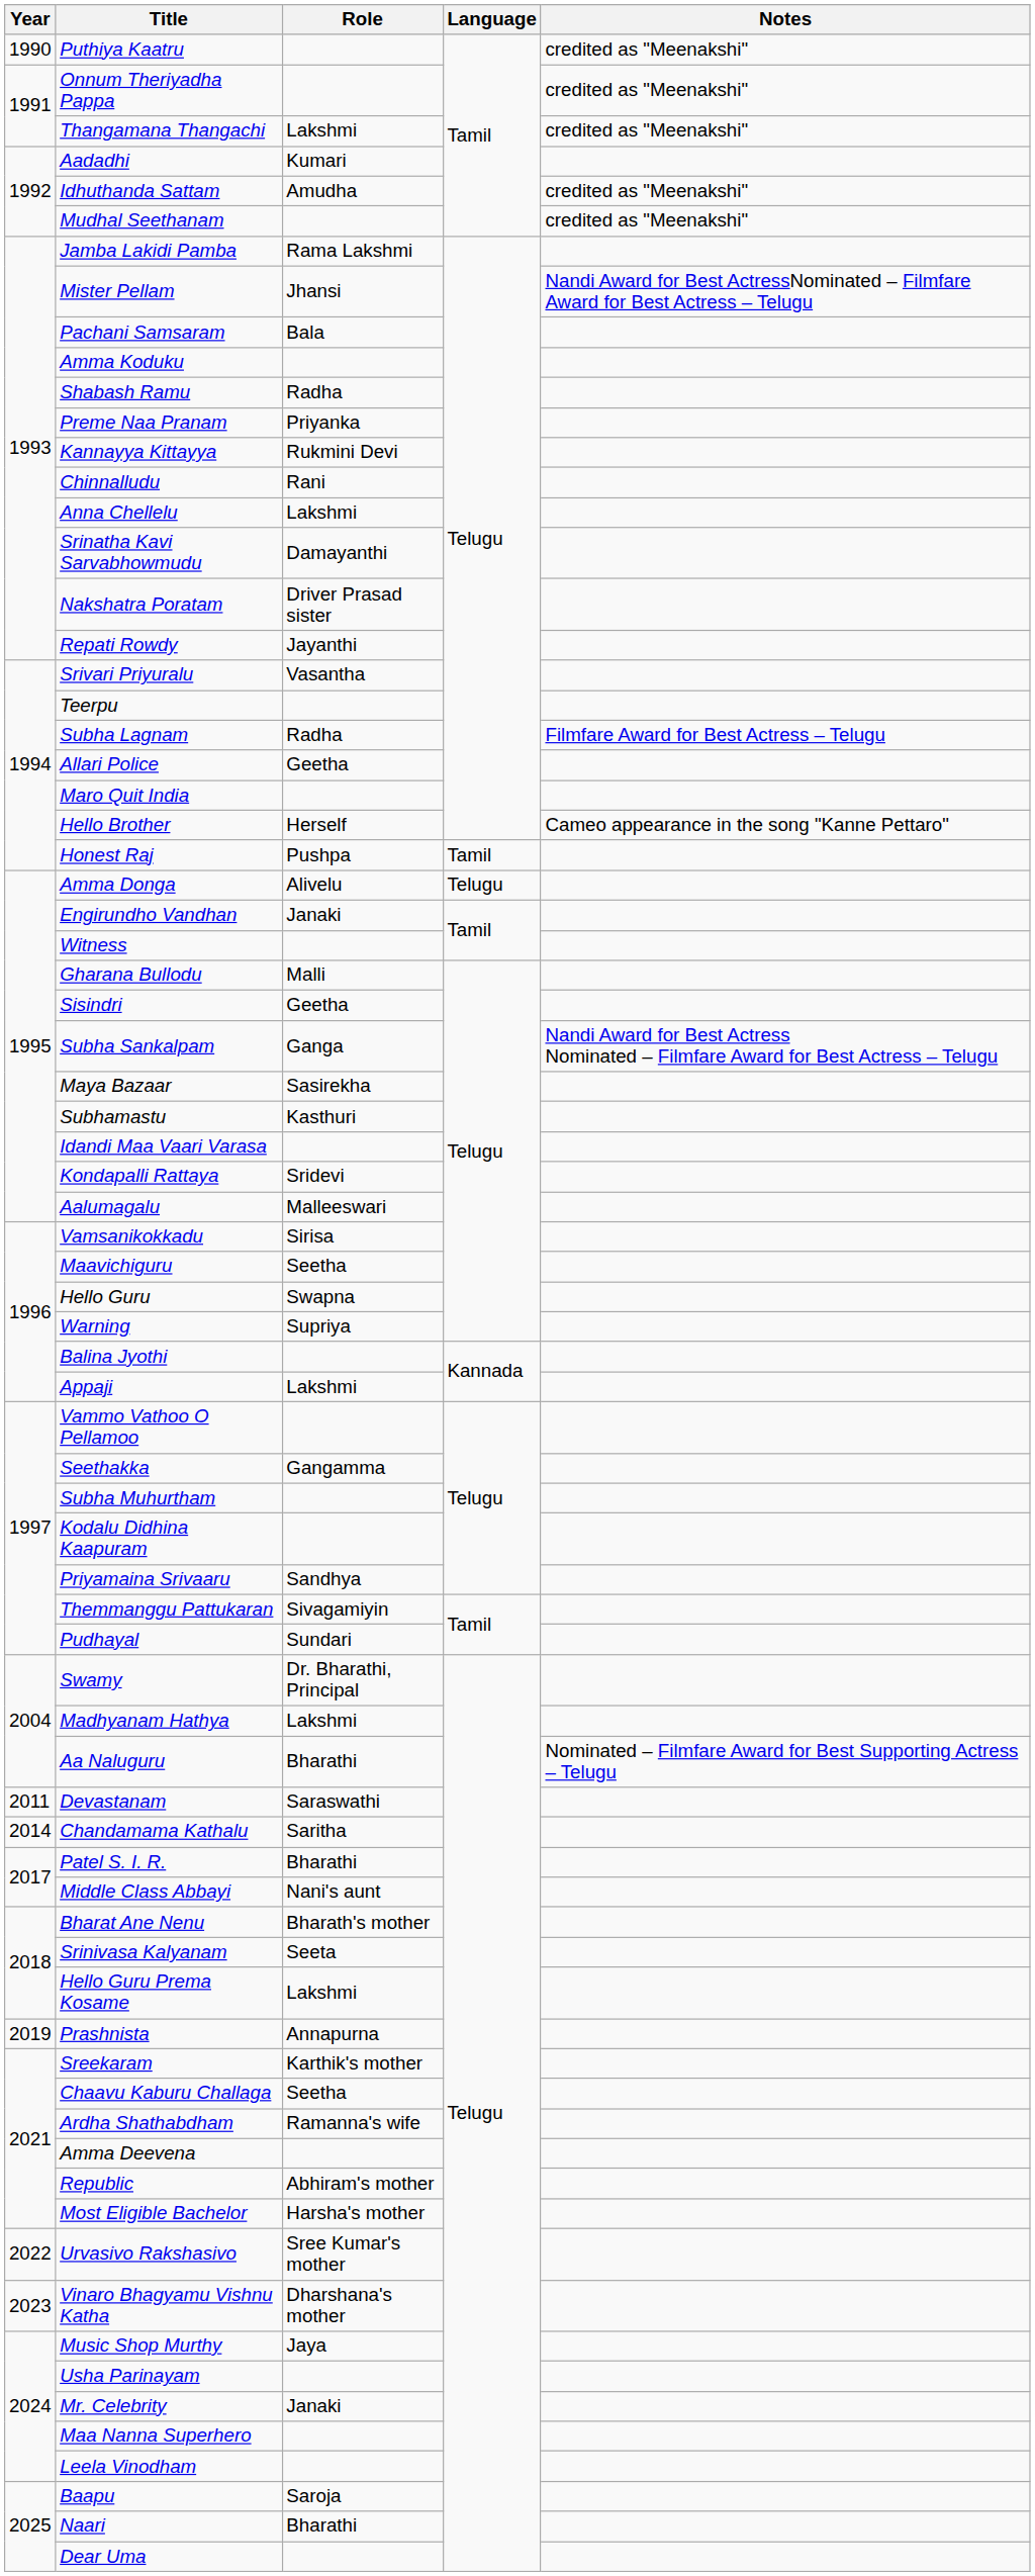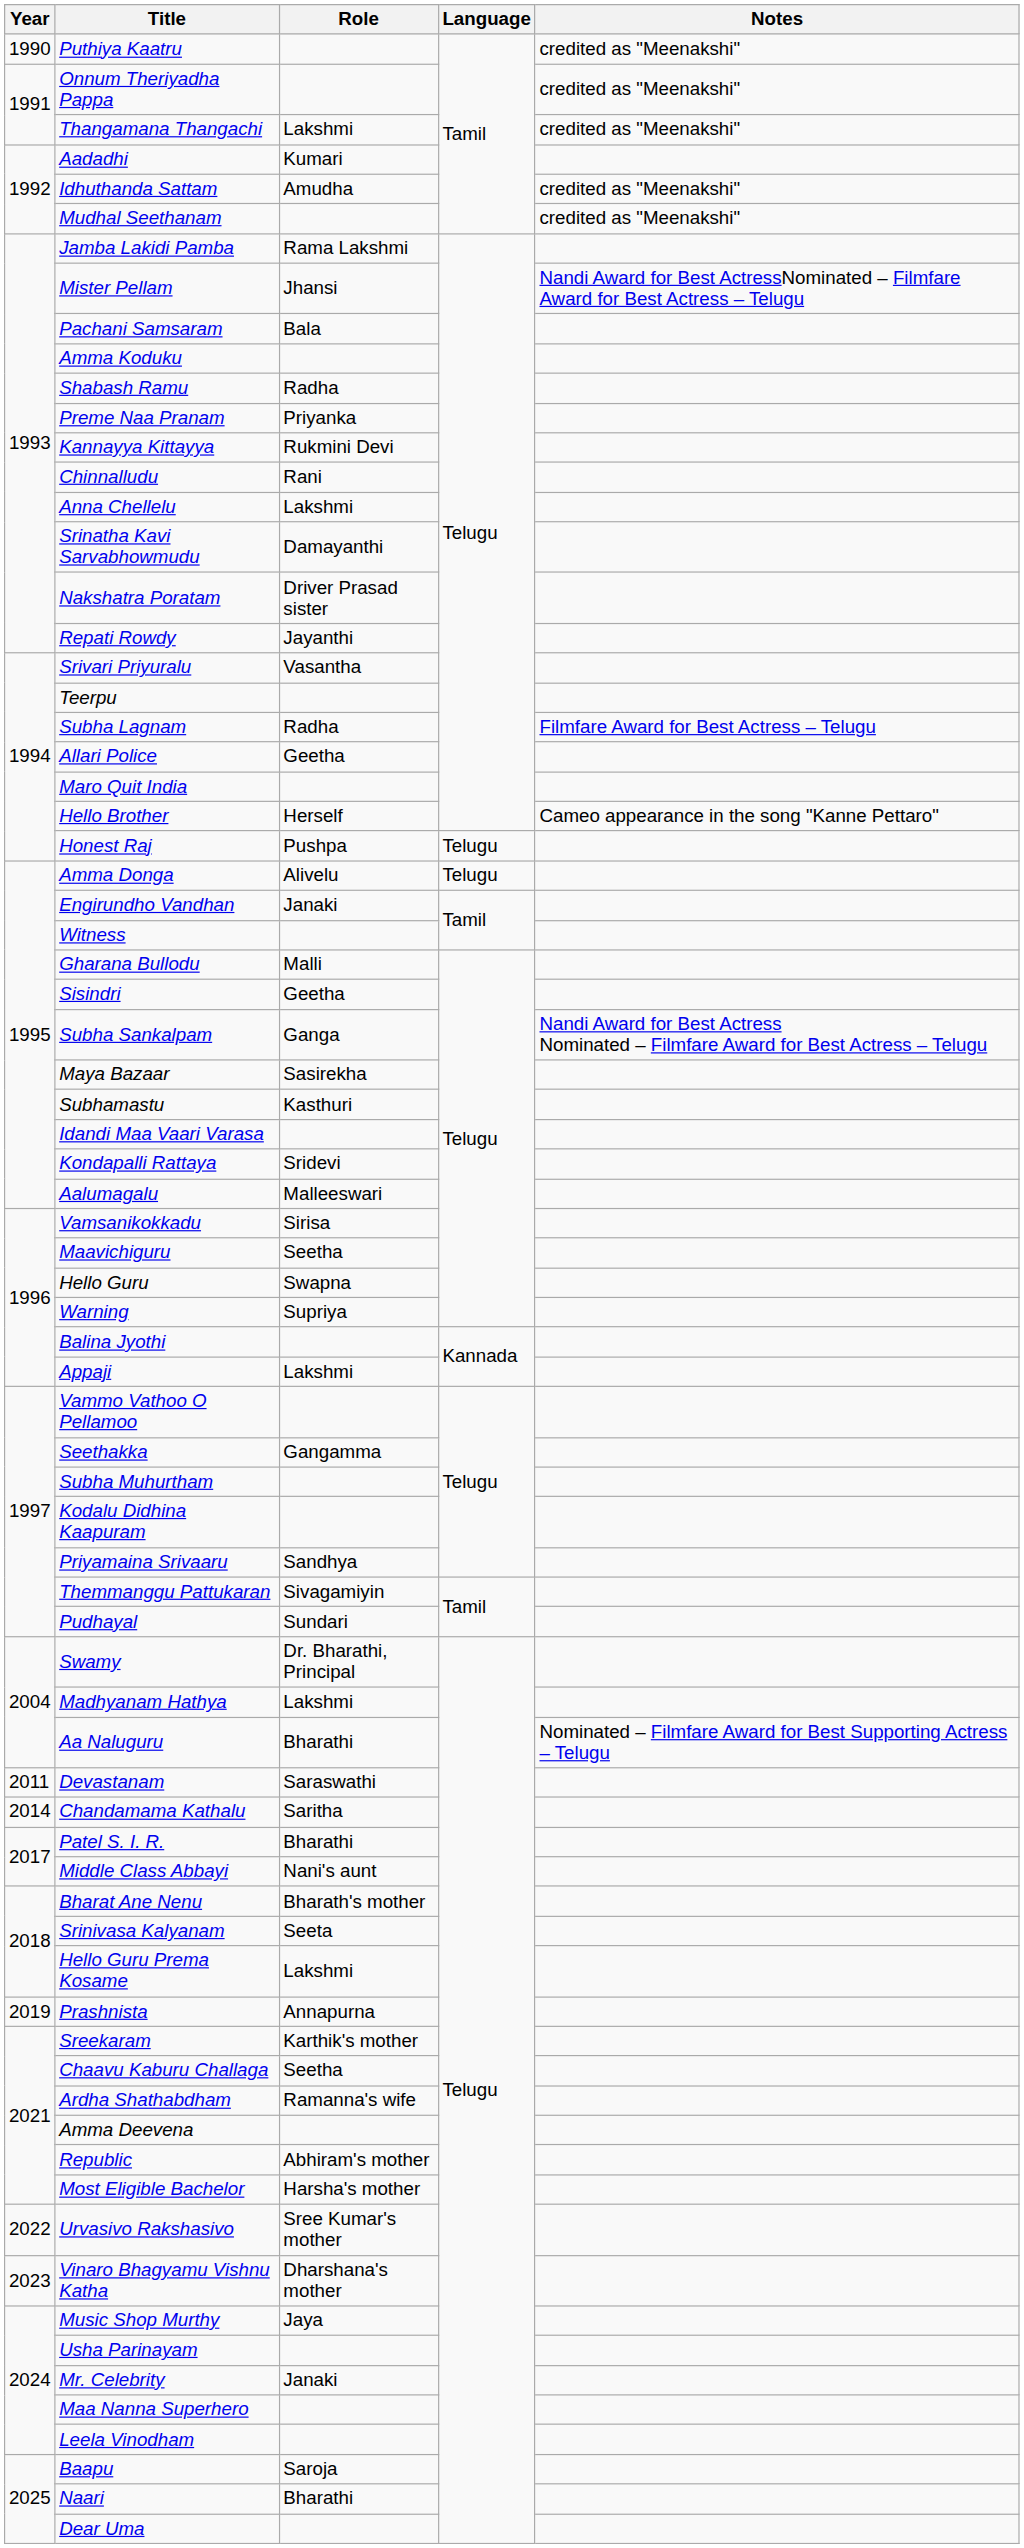Honest Raj | Language: Tamil -> Telugu
